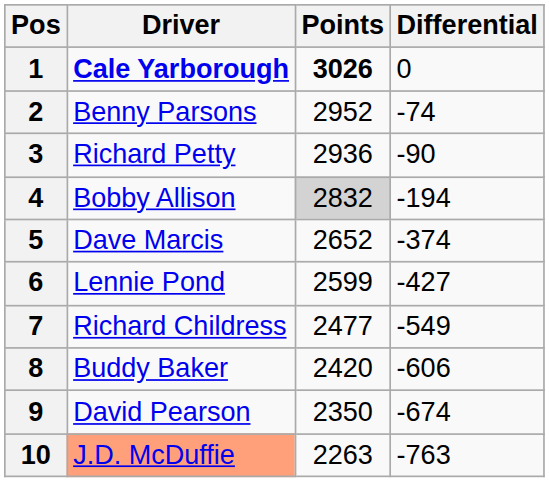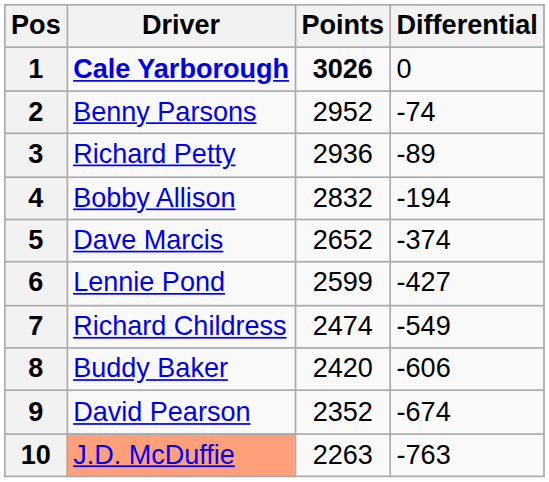3 | Differential: -90 -> -89
4 | Points: lightgrey background -> no background
7 | Points: 2477 -> 2474
9 | Points: 2350 -> 2352
